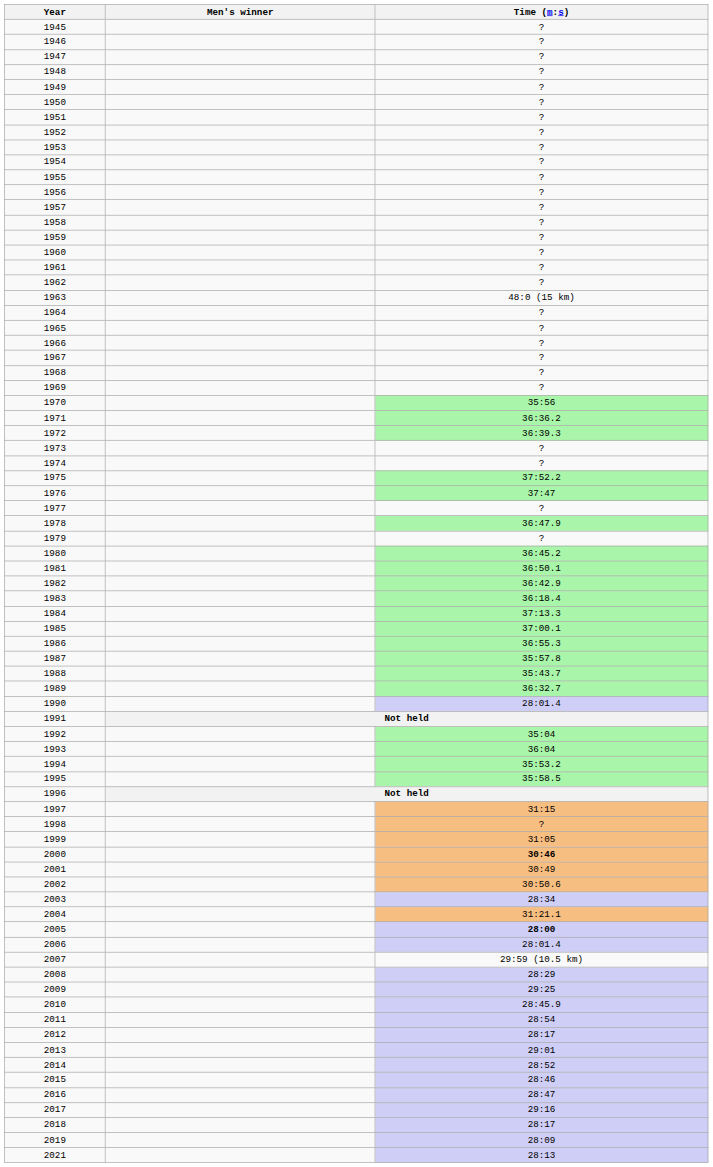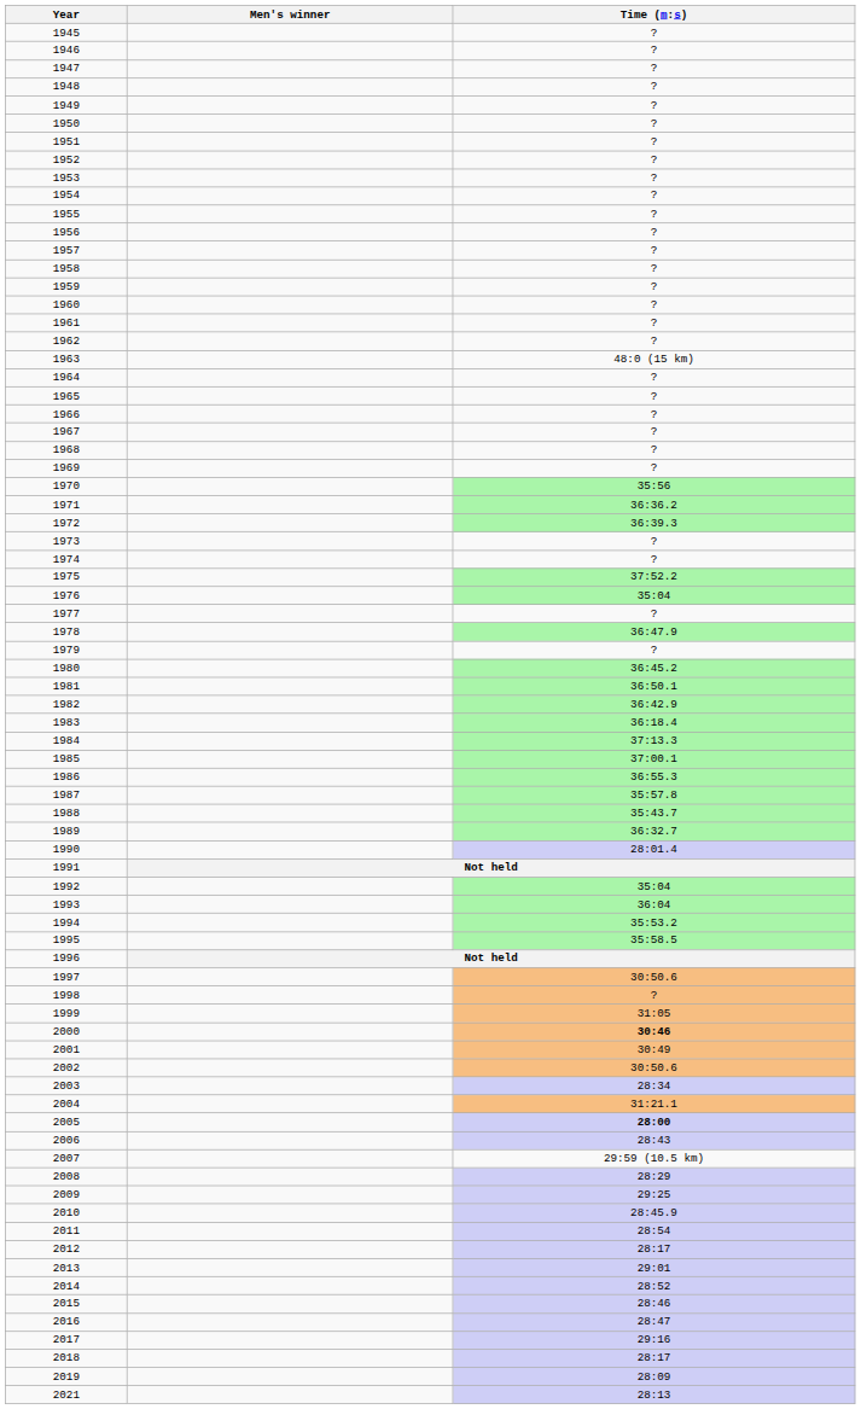1976 | Time (m:s): 37:47 -> 35:04
1997 | Time (m:s): 31:15 -> 30:50.6
2006 | Time (m:s): 28:01.4 -> 28:43
